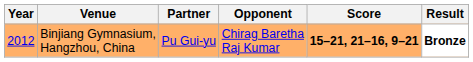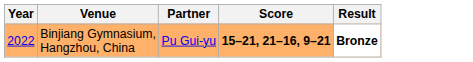- column: Opponent | Chirag Baretha Raj Kumar
Binjiang Gymnasium, Hangzhou, China | Year: 2012 -> 2022
